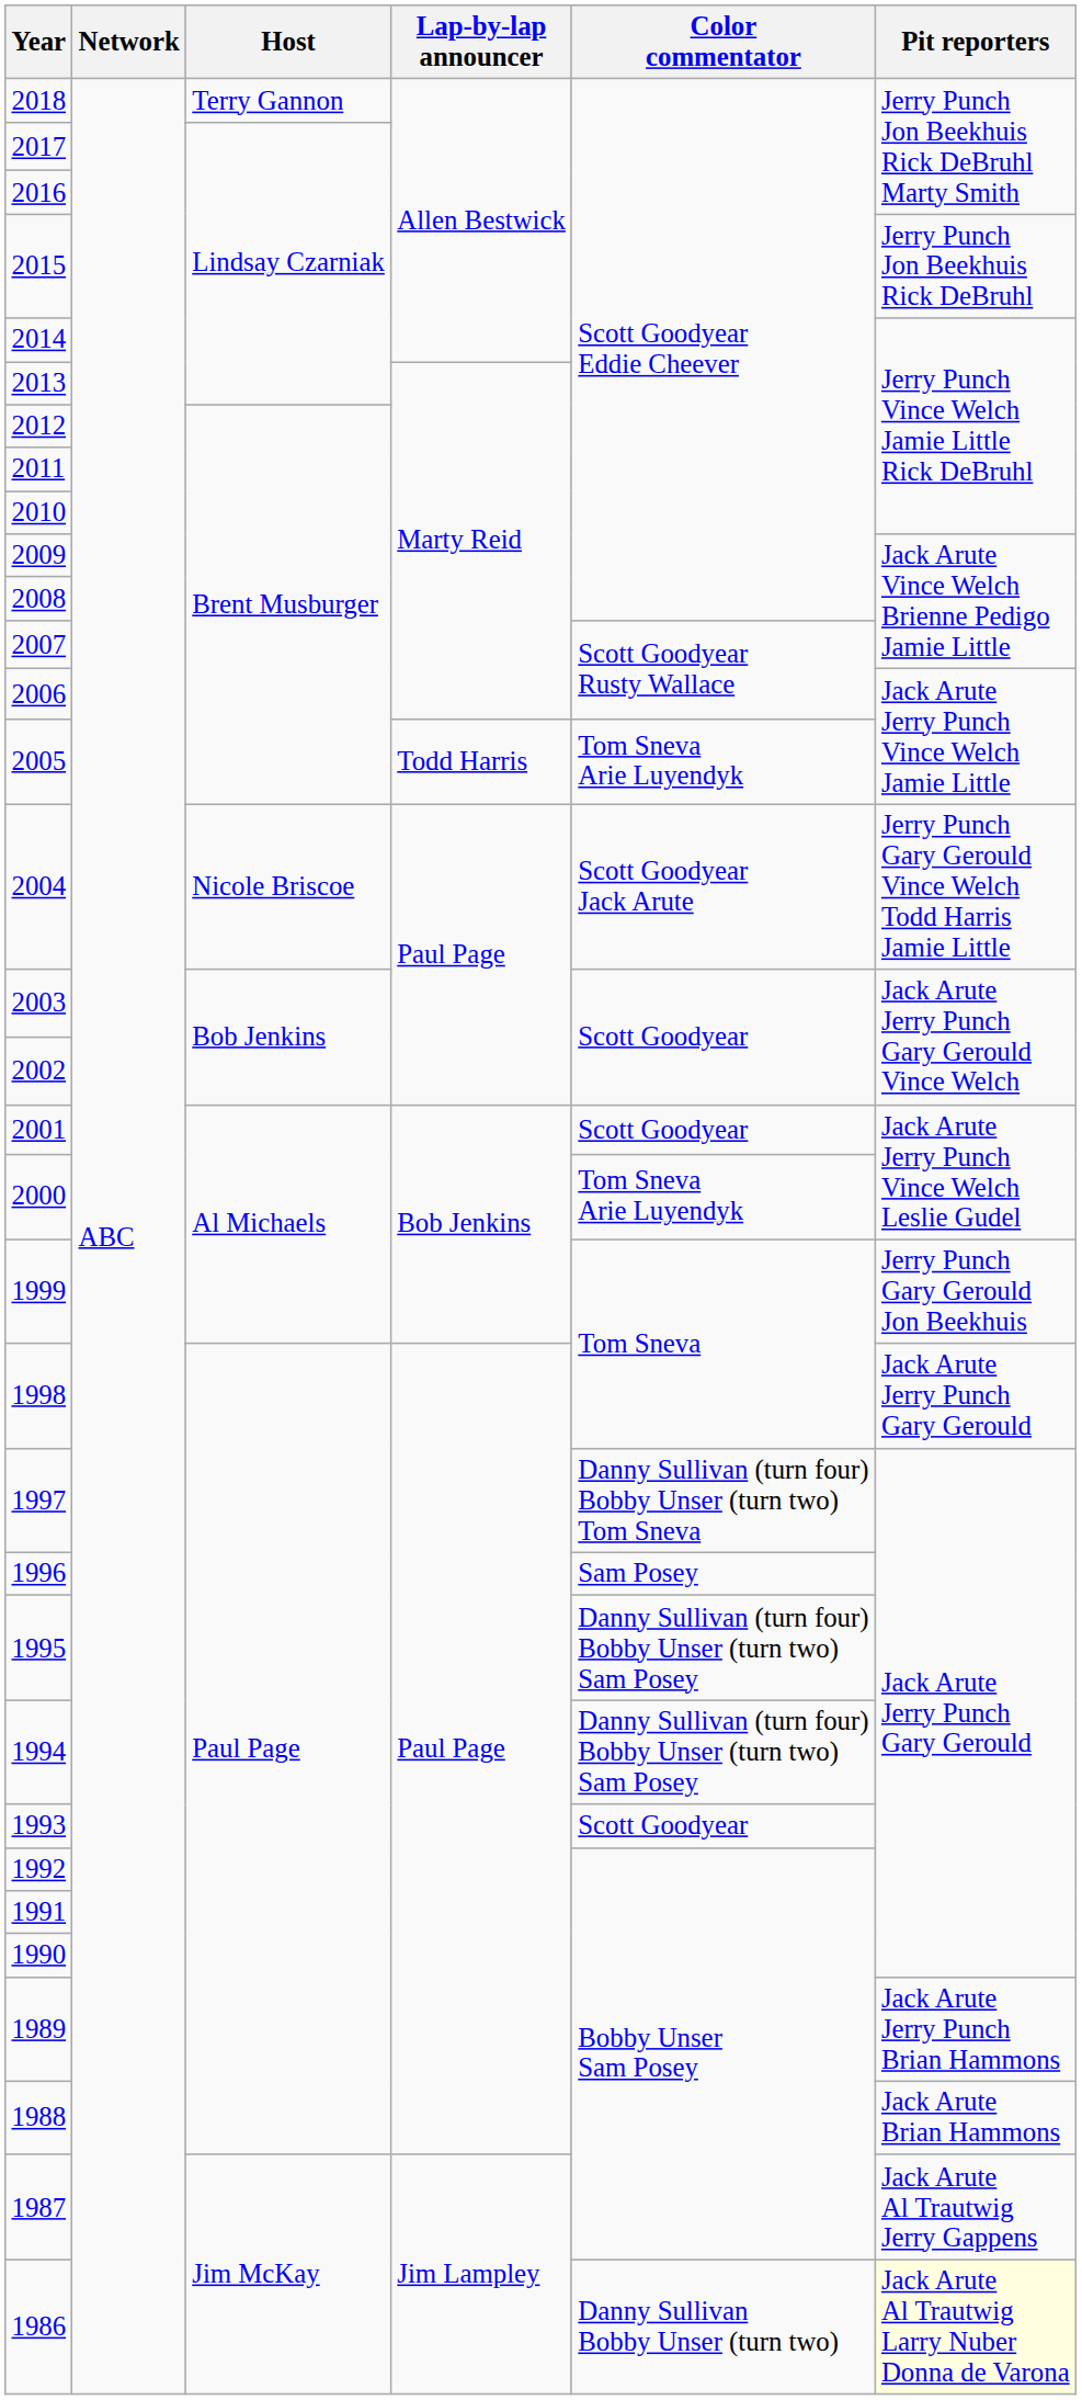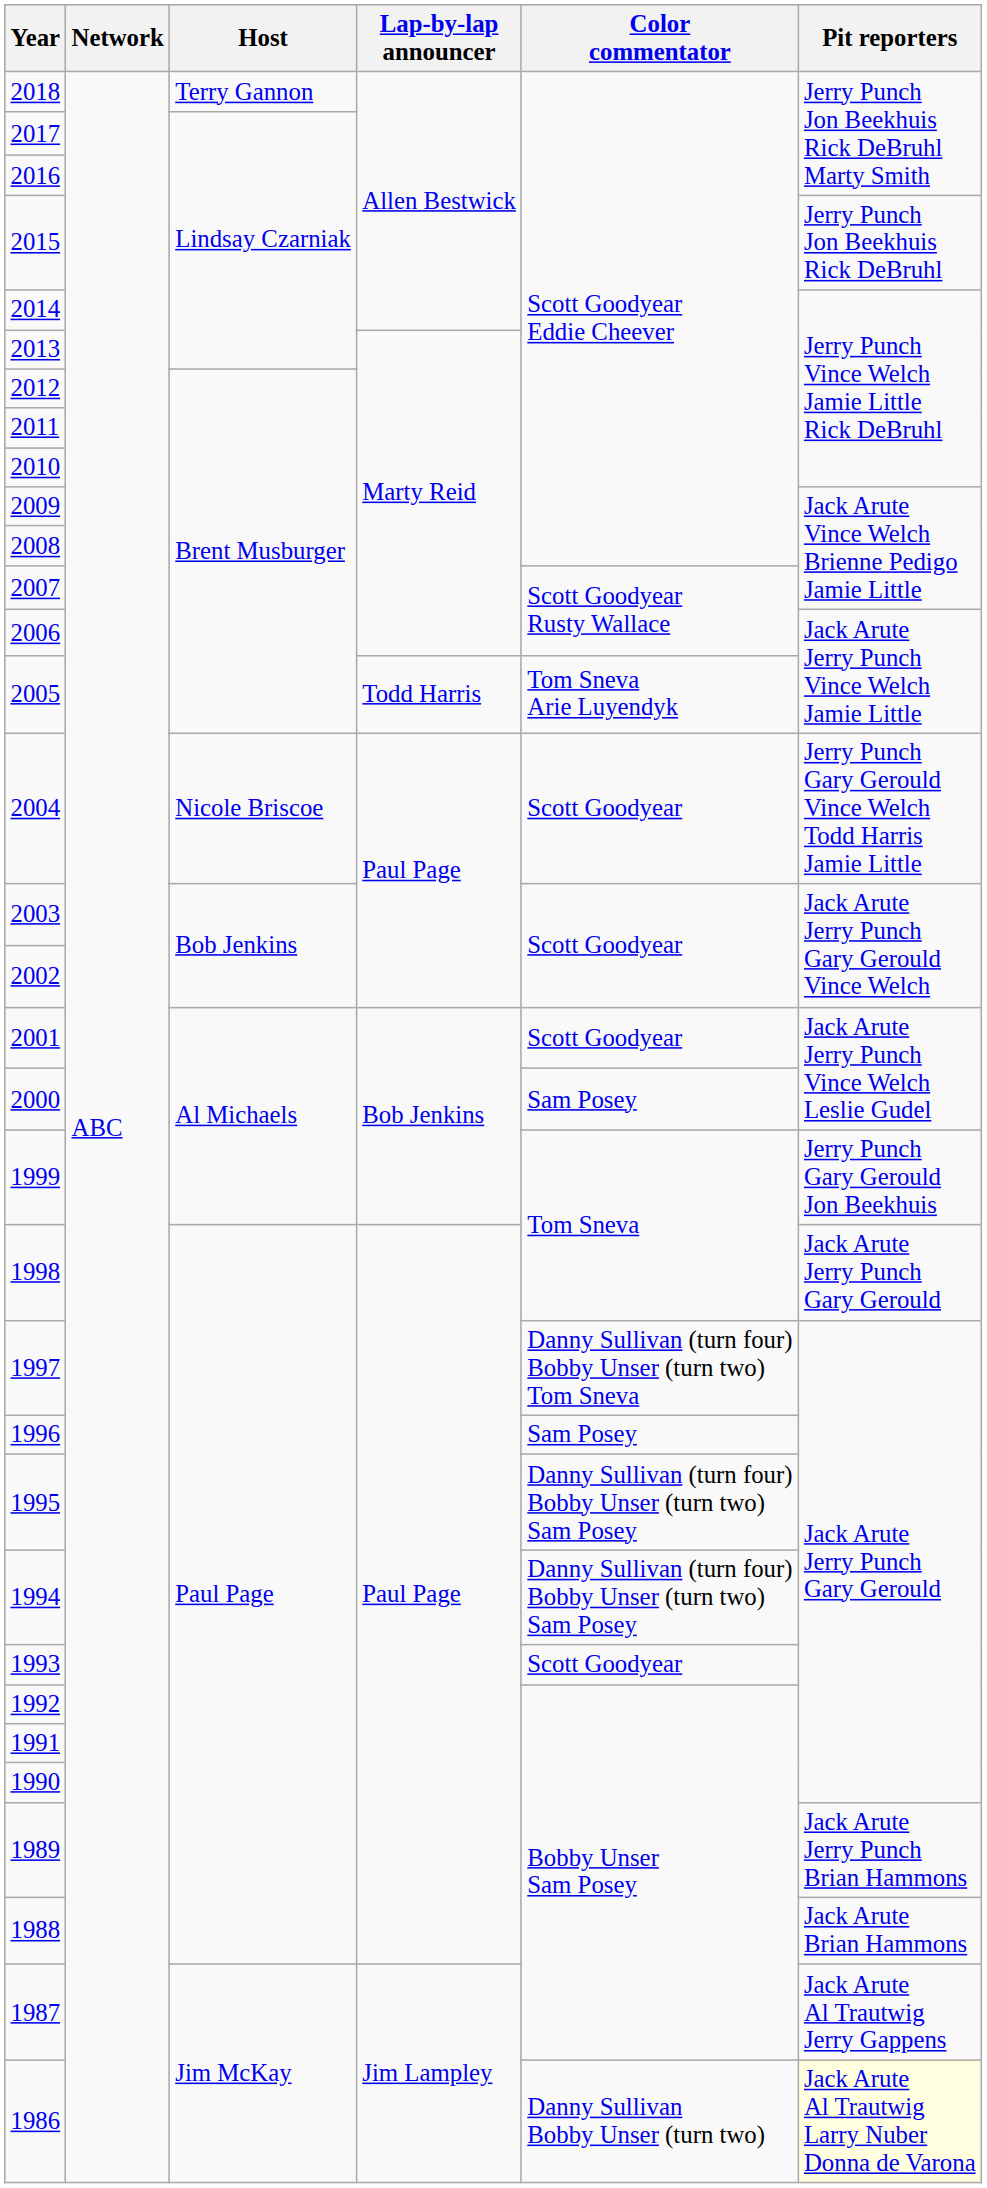2004 | Color commentator: Scott Goodyear Jack Arute -> Scott Goodyear
2000 | Color commentator: Tom Sneva Arie Luyendyk -> Sam Posey
